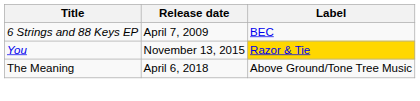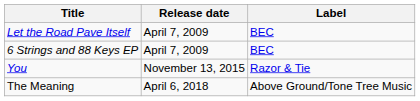+ row: Let the Road Pave Itself | April 7, 2009 | BEC
You | Label: gold background -> no background
